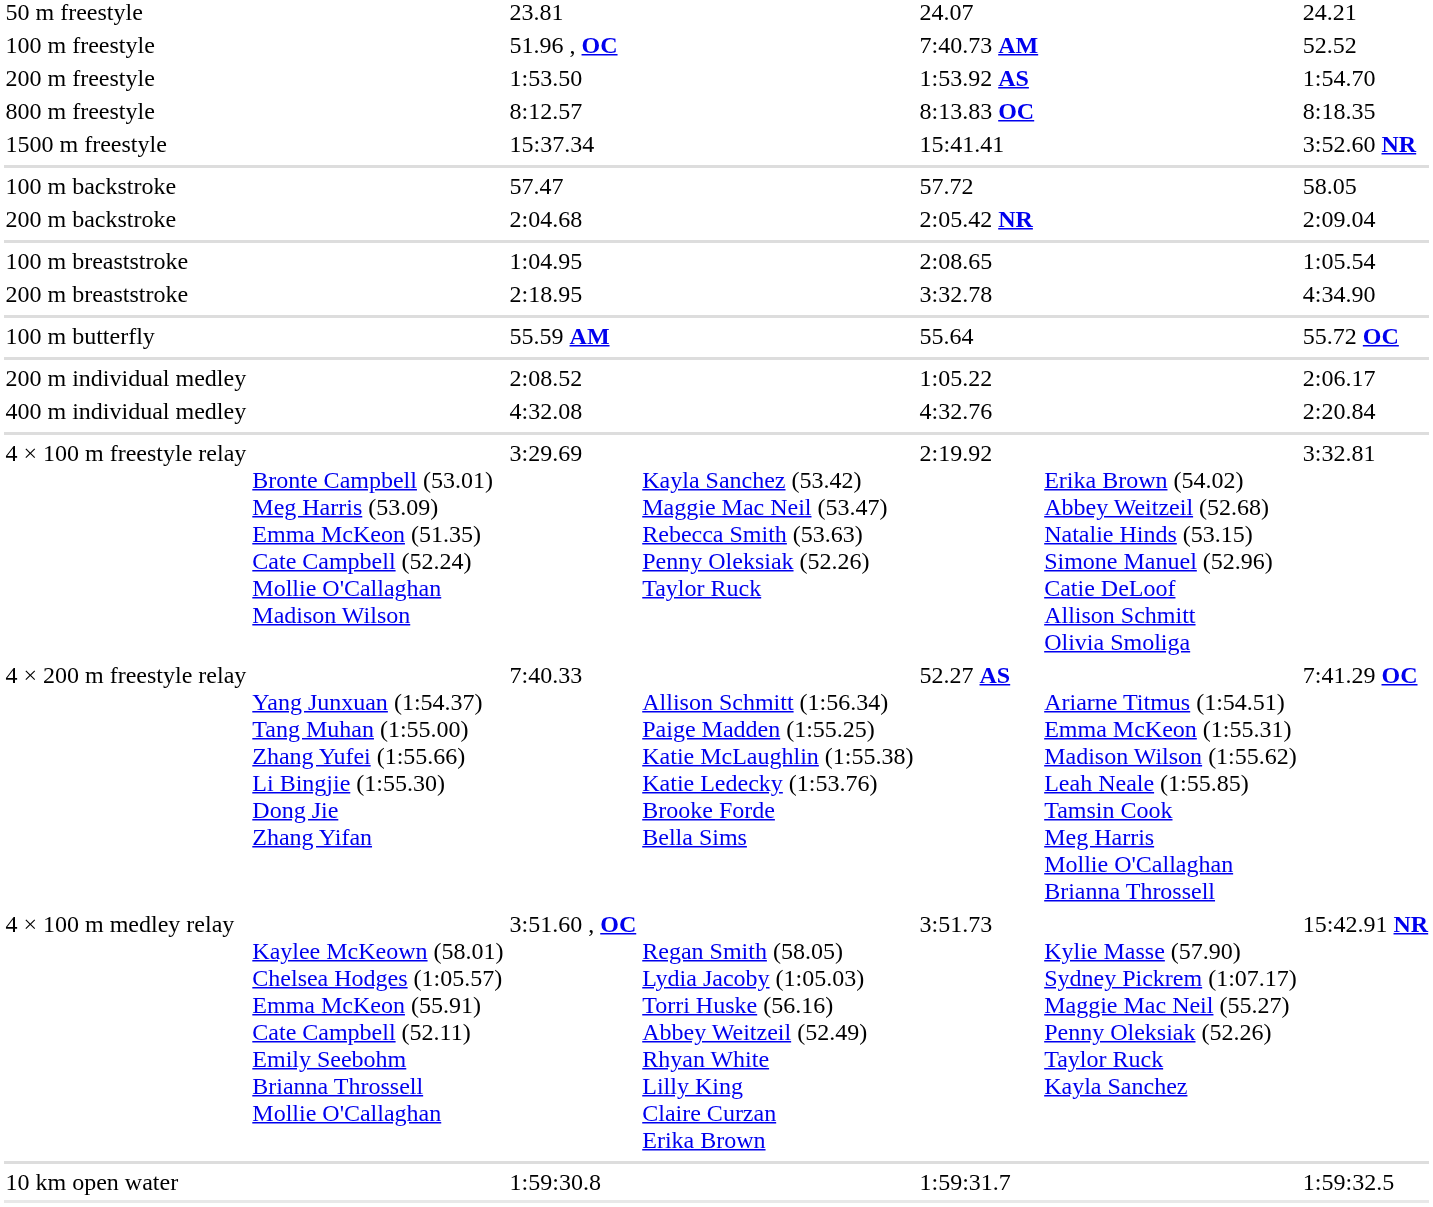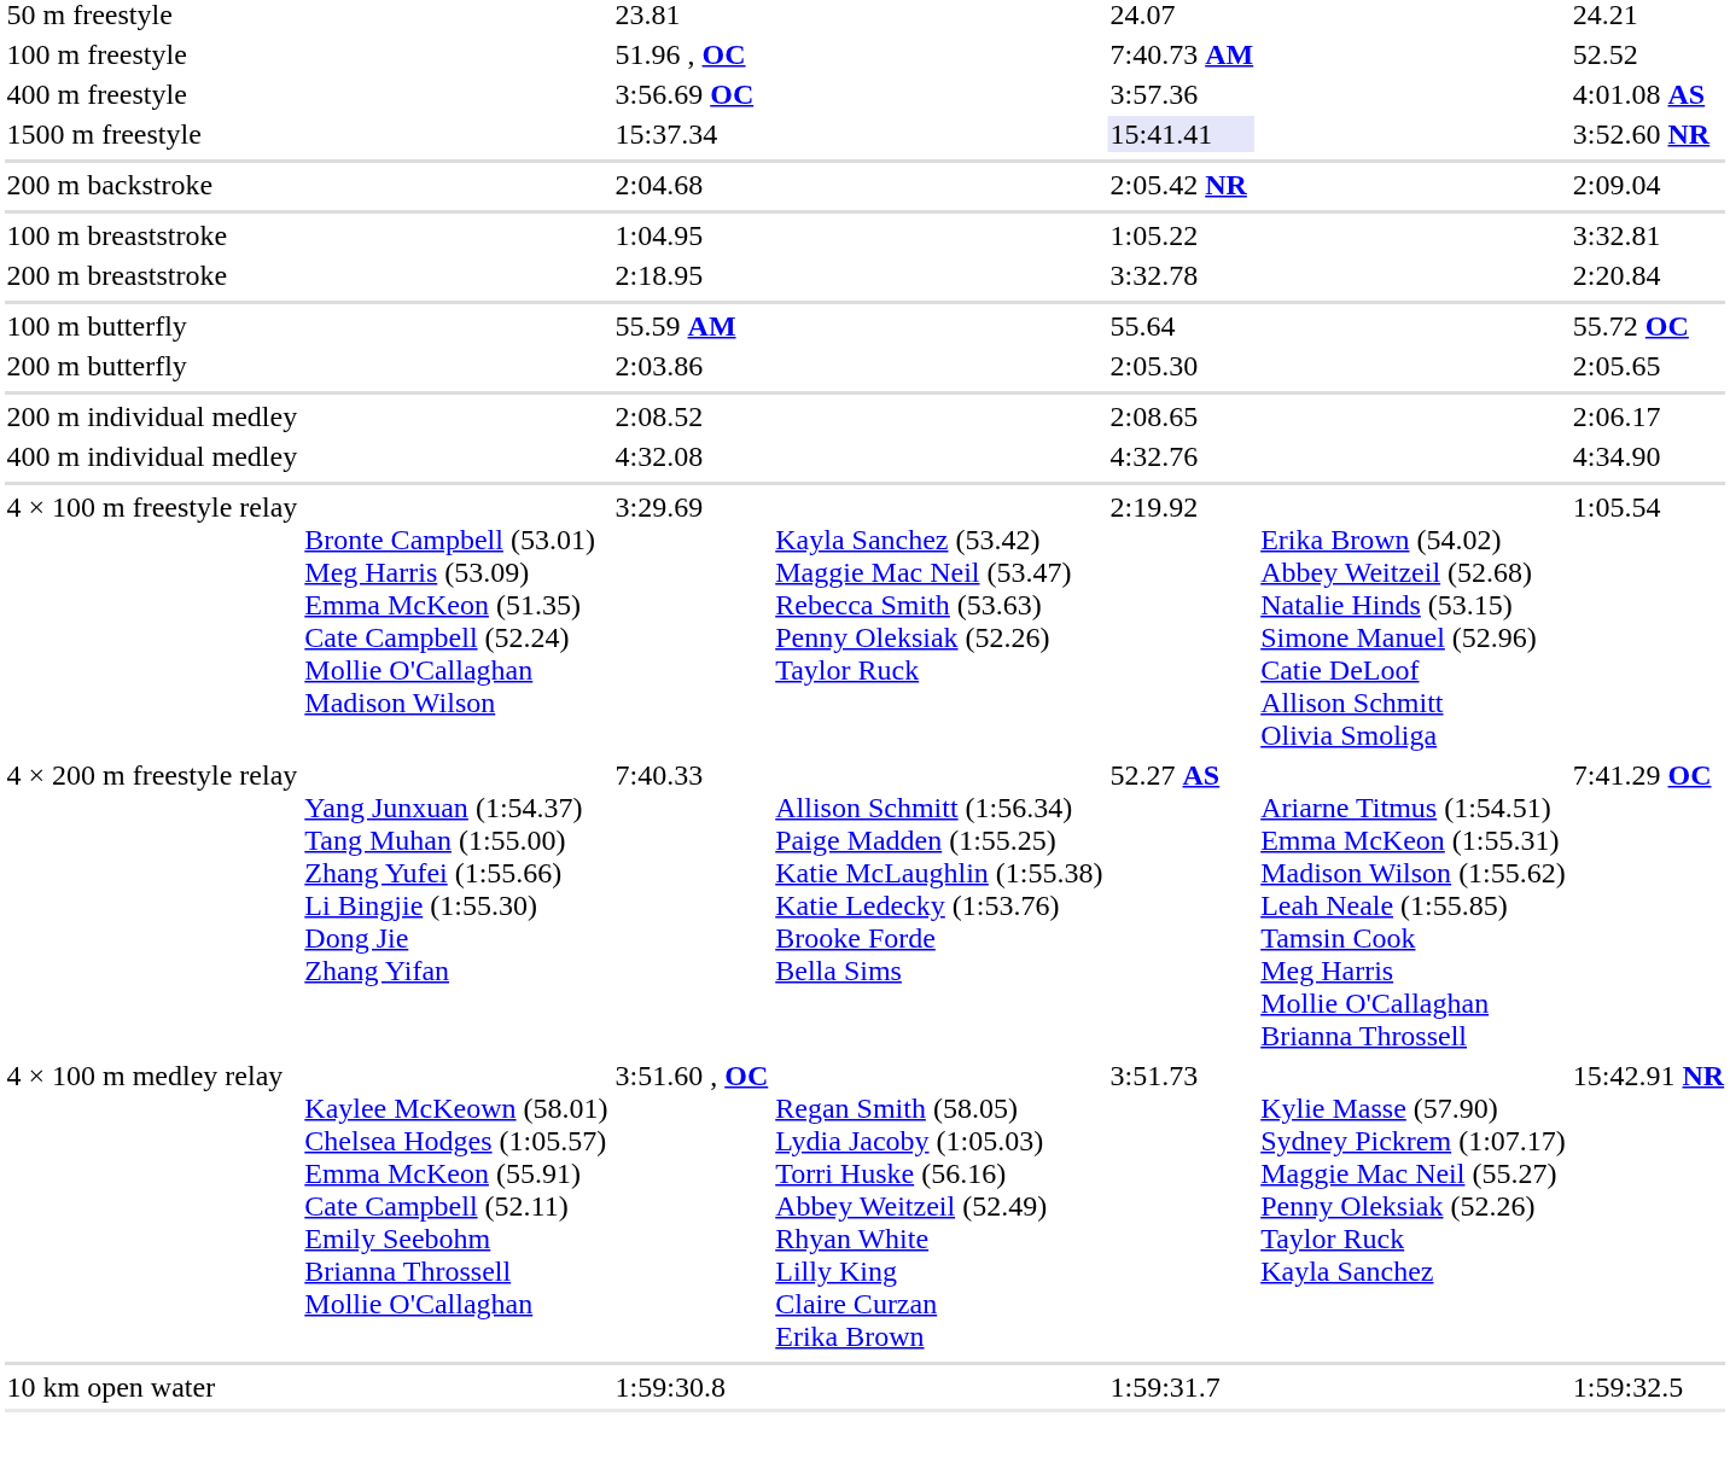- row: 200 m freestyle | 1:53.50 | 1:53.92 AS | 1:54.70
+ row: 400 m freestyle | 3:56.69 OC | 3:57.36 | 4:01.08 AS
- row: 800 m freestyle | 8:12.57 | 8:13.83 OC | 8:18.35
1500 m freestyle | column 5: no background -> lavender background
- row: 100 m backstroke | 57.47 | 57.72 | 58.05
100 m breaststroke | column 5: 2:08.65 -> 1:05.22
100 m breaststroke | column 7: 1:05.54 -> 3:32.81
200 m breaststroke | column 7: 4:34.90 -> 2:20.84
+ row: 200 m butterfly | 2:03.86 | 2:05.30 | 2:05.65
200 m individual medley | column 5: 1:05.22 -> 2:08.65
400 m individual medley | column 7: 2:20.84 -> 4:34.90
4 × 100 m freestyle relay | column 7: 3:32.81 -> 1:05.54
